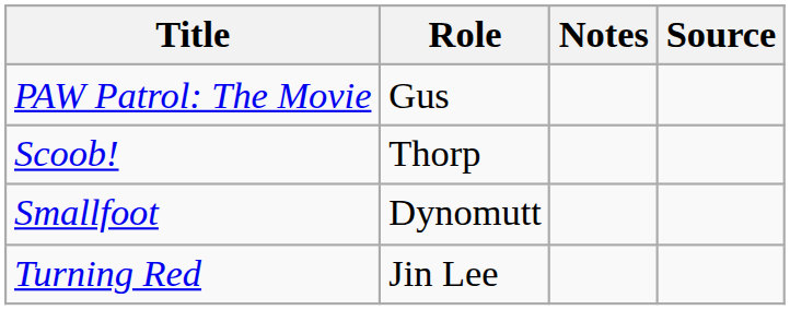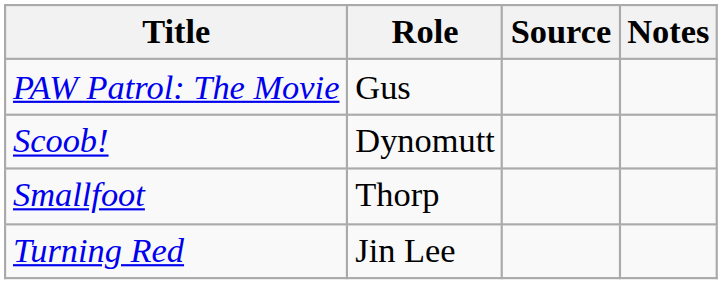columns swapped: Notes <-> Source
Scoob! | Role: Thorp -> Dynomutt
Smallfoot | Role: Dynomutt -> Thorp
